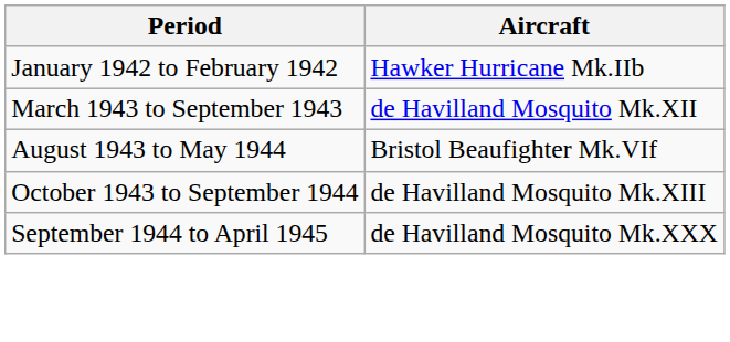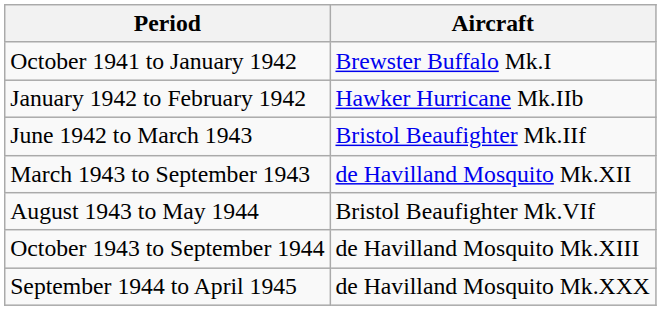+ row: October 1941 to January 1942 | Brewster Buffalo Mk.I
+ row: June 1942 to March 1943 | Bristol Beaufighter Mk.IIf
